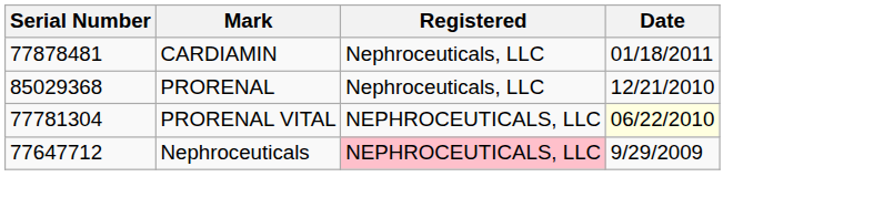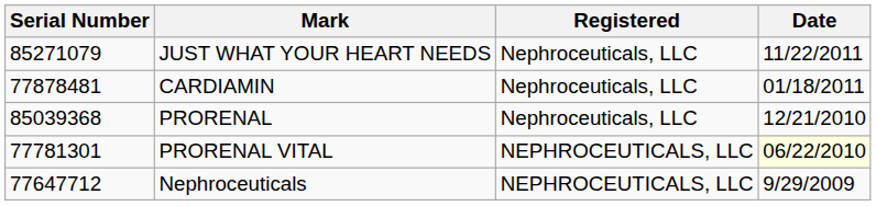+ row: 85271079 | JUST WHAT YOUR HEART NEEDS | Nephroceuticals, LLC | 11/22/2011
PRORENAL | Serial Number: 85029368 -> 85039368
PRORENAL VITAL | Serial Number: 77781304 -> 77781301
Nephroceuticals | Registered: pink background -> no background
